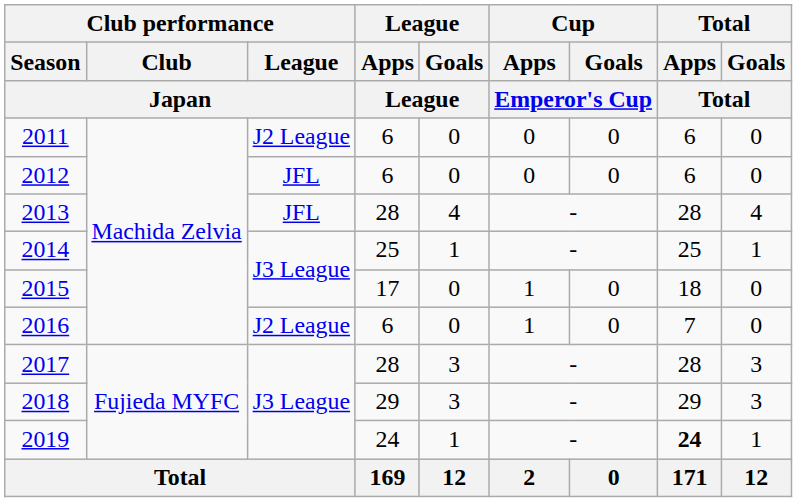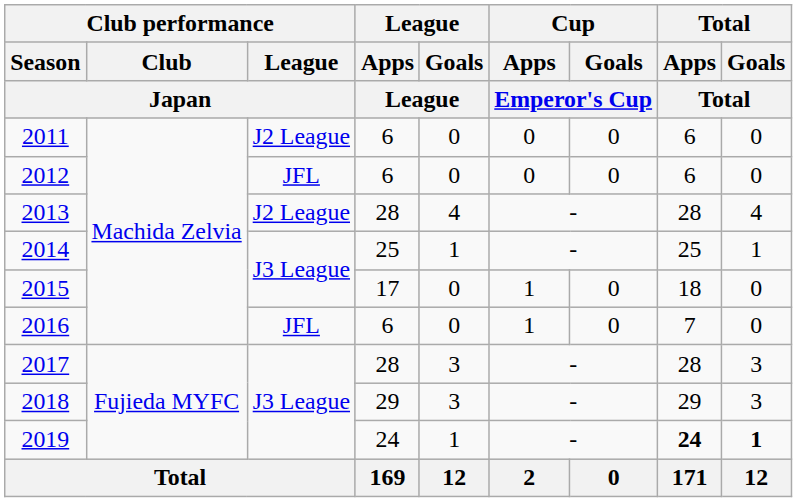2013 | Club performance / League / Japan: JFL -> J2 League
2016 | Club performance / League / Japan: J2 League -> JFL
2019 | Total / Goals / Total: normal -> bold
